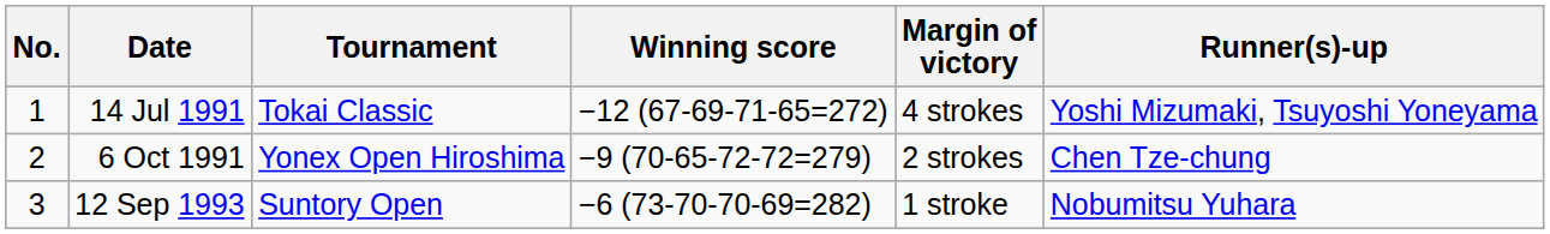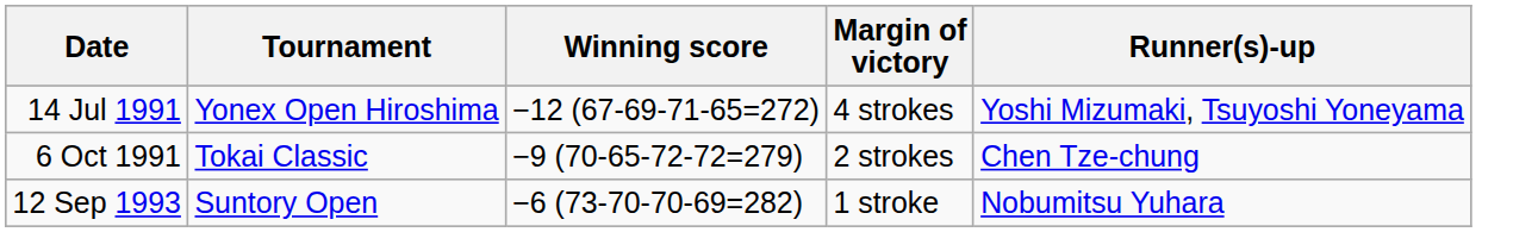- column: No. | 1 | 2 | 3
14 Jul 1991 | Tournament: Tokai Classic -> Yonex Open Hiroshima
6 Oct 1991 | Tournament: Yonex Open Hiroshima -> Tokai Classic
